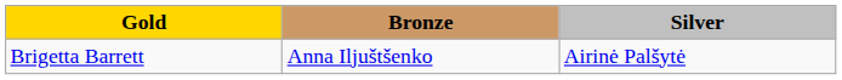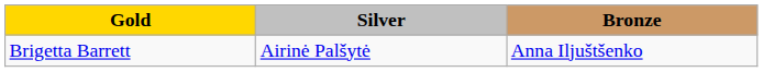columns swapped: Silver <-> Bronze
